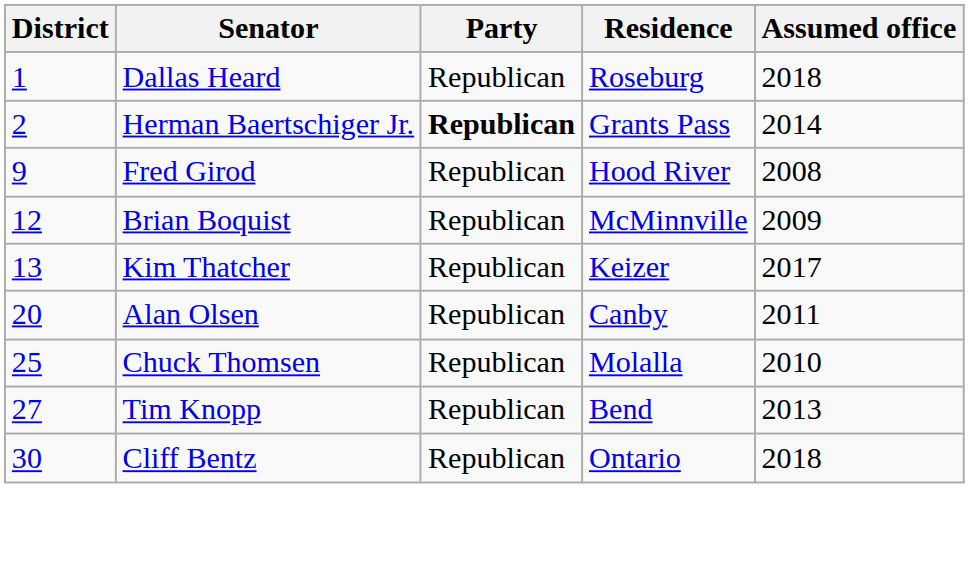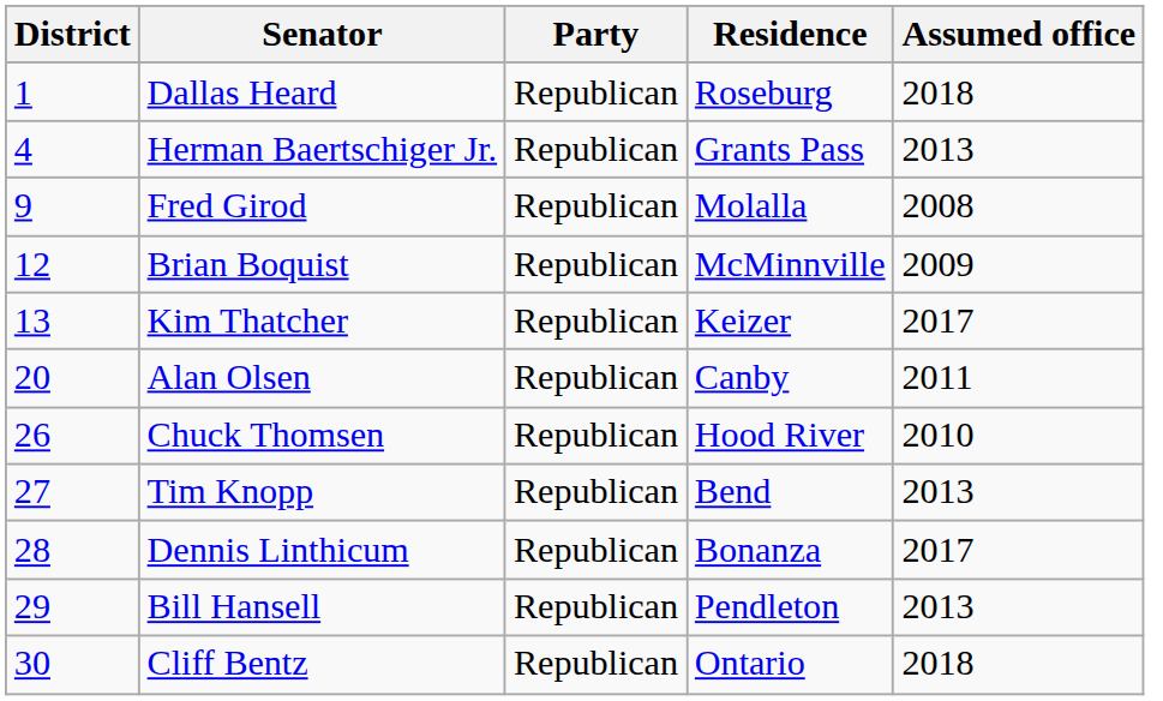Herman Baertschiger Jr. | District: 2 -> 4
Herman Baertschiger Jr. | Party: bold -> normal
Herman Baertschiger Jr. | Assumed office: 2014 -> 2013
Fred Girod | Residence: Hood River -> Molalla
Chuck Thomsen | District: 25 -> 26
Chuck Thomsen | Residence: Molalla -> Hood River
+ row: 28 | Dennis Linthicum | Republican | Bonanza | 2017
+ row: 29 | Bill Hansell | Republican | Pendleton | 2013
